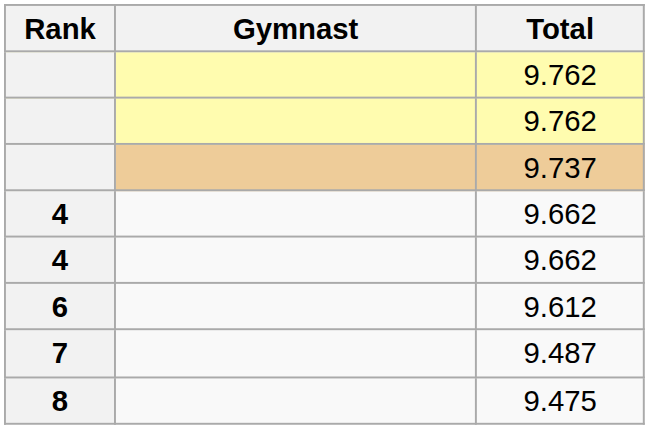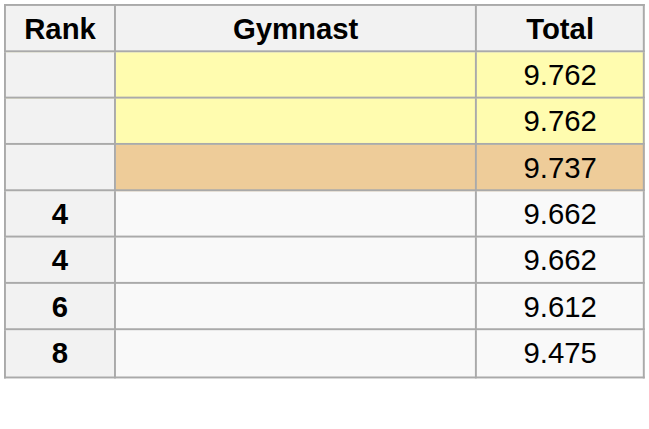- row: 7 | 9.487
